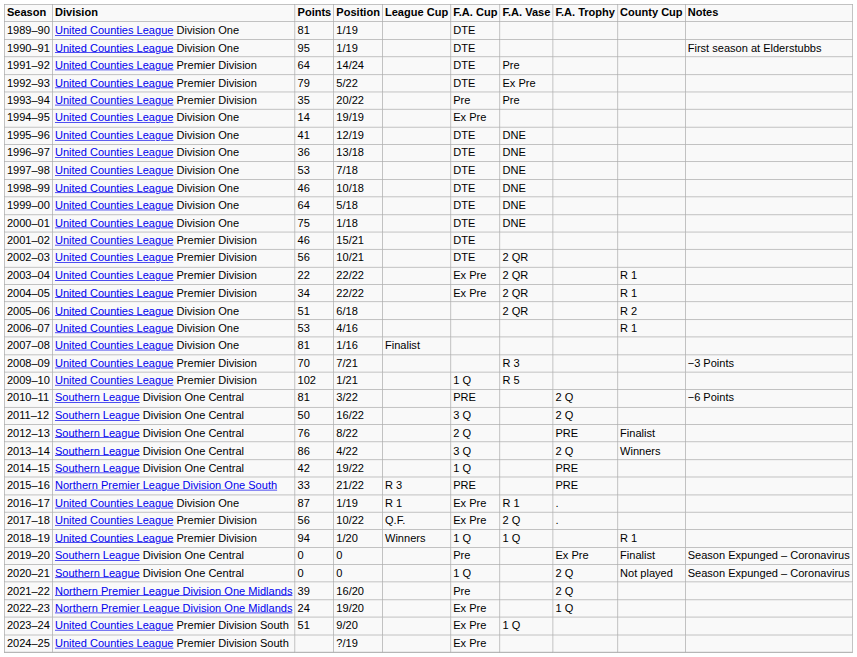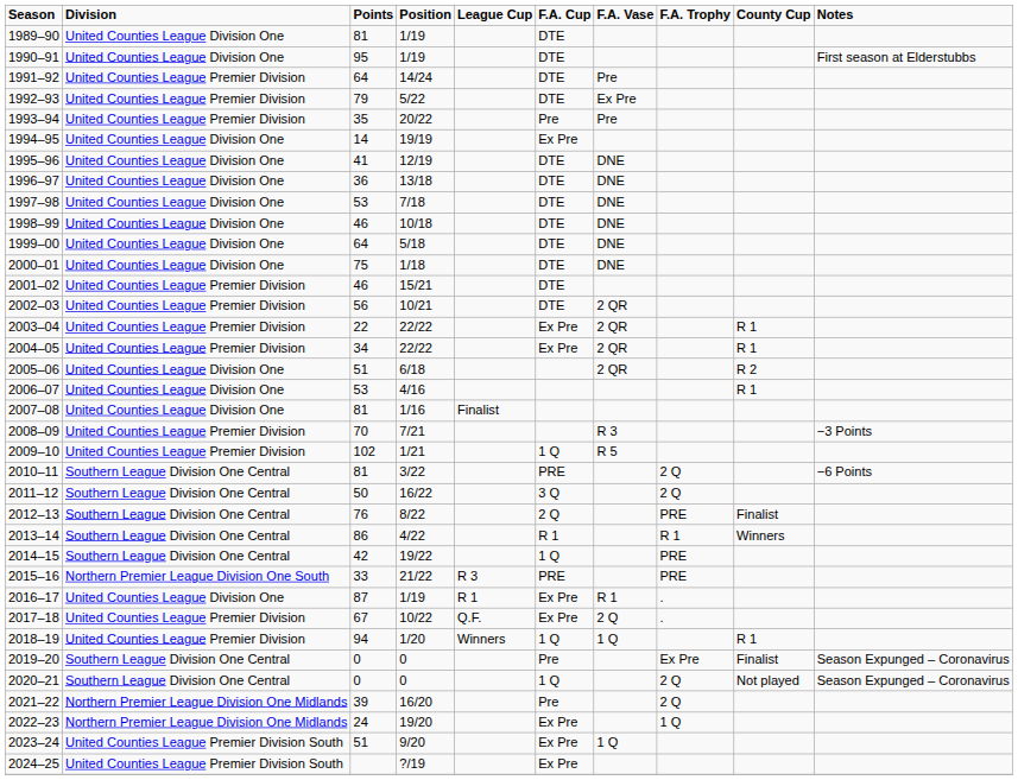2013–14 | F.A. Cup: 3 Q -> R 1
2013–14 | F.A. Trophy: 2 Q -> R 1
2017–18 | Points: 56 -> 67
